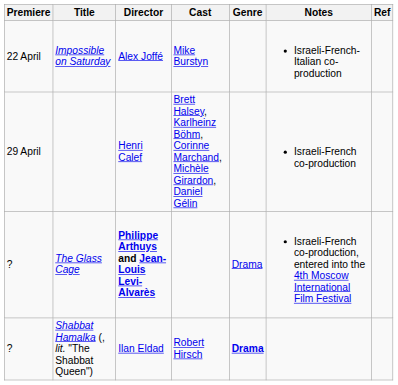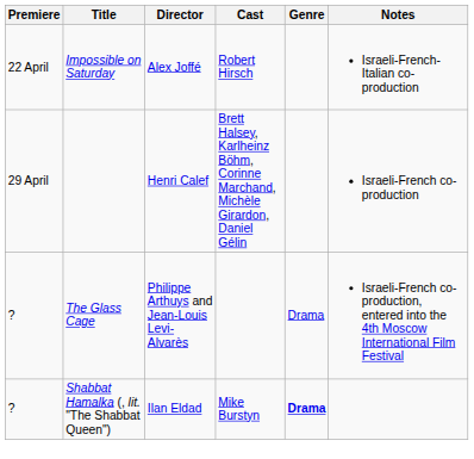- column: Ref
Impossible on Saturday | Cast: Mike Burstyn -> Robert Hirsch
The Glass Cage | Director: bold -> normal
Shabbat Hamalka (, lit. "The Shabbat Queen") | Cast: Robert Hirsch -> Mike Burstyn
